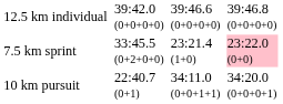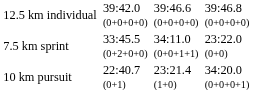7.5 km sprint | column 5: 23:21.4 (1+0) -> 34:11.0 (0+0+1+1)
7.5 km sprint | column 7: pink background -> no background
10 km pursuit | column 5: 34:11.0 (0+0+1+1) -> 23:21.4 (1+0)
